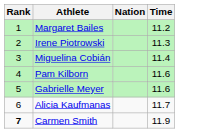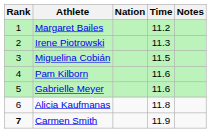+ column: Notes
Miguelina Cobián | Time: 11.4 -> 11.5
Alicia Kaufmanas | Time: 11.7 -> 11.8
